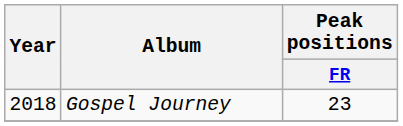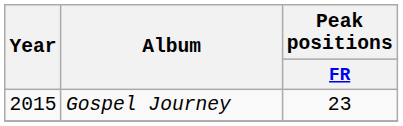Gospel Journey | Year: 2018 -> 2015
